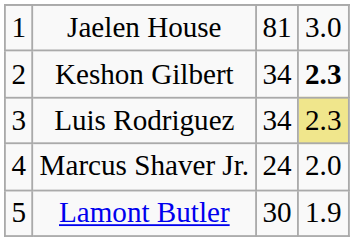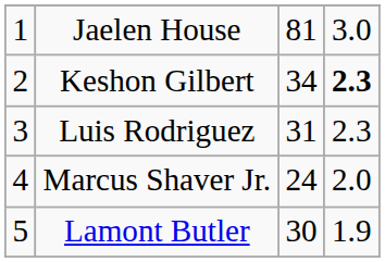Luis Rodriguez | column 3: 34 -> 31
Luis Rodriguez | column 4: khaki background -> no background
